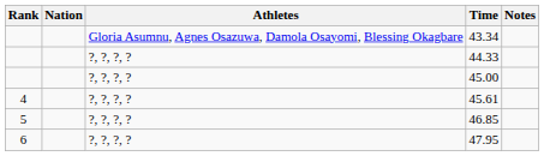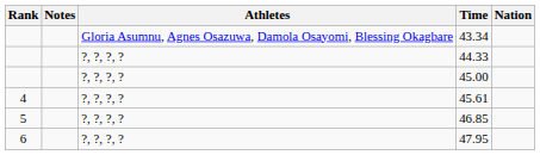columns swapped: Nation <-> Notes
